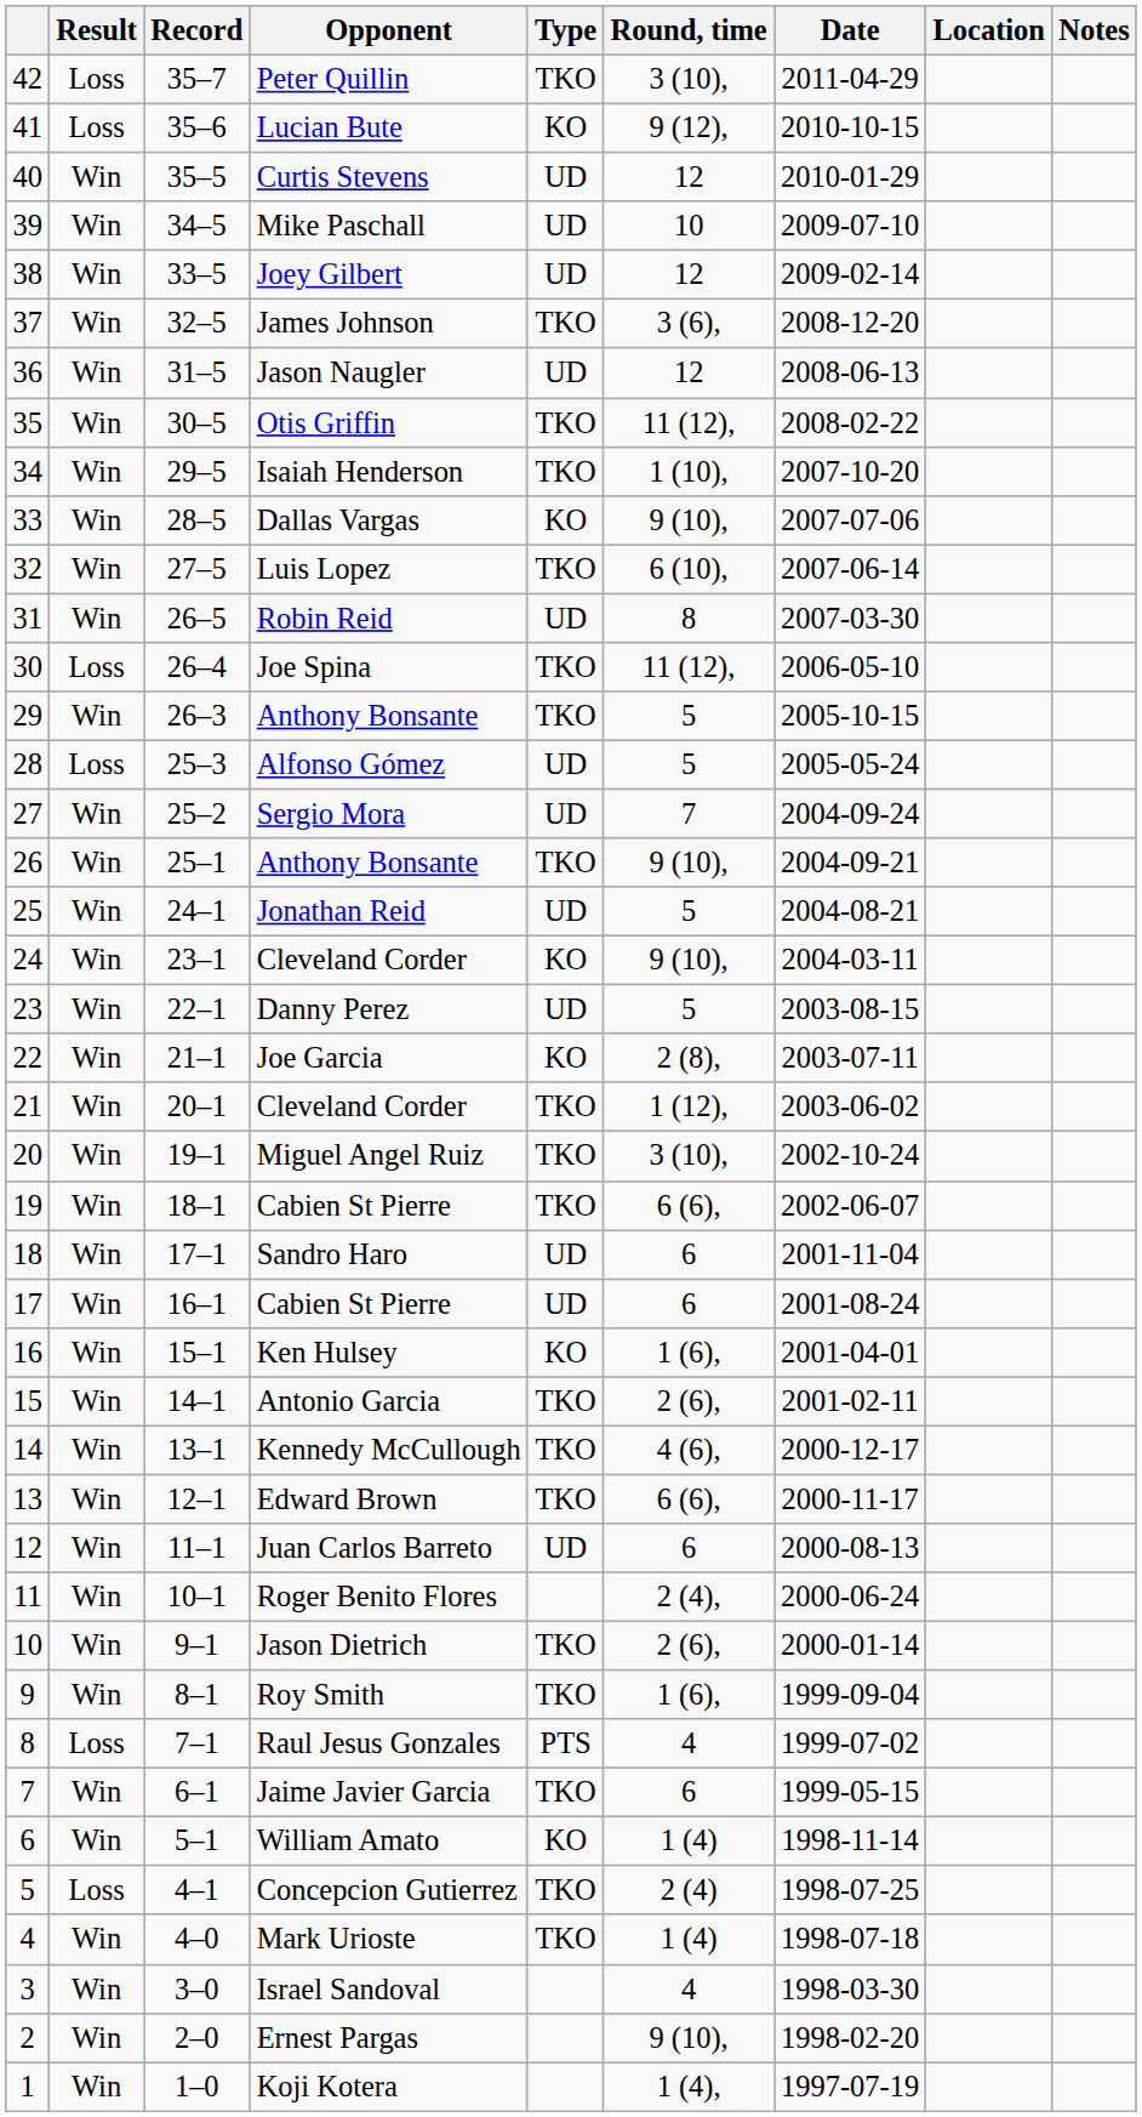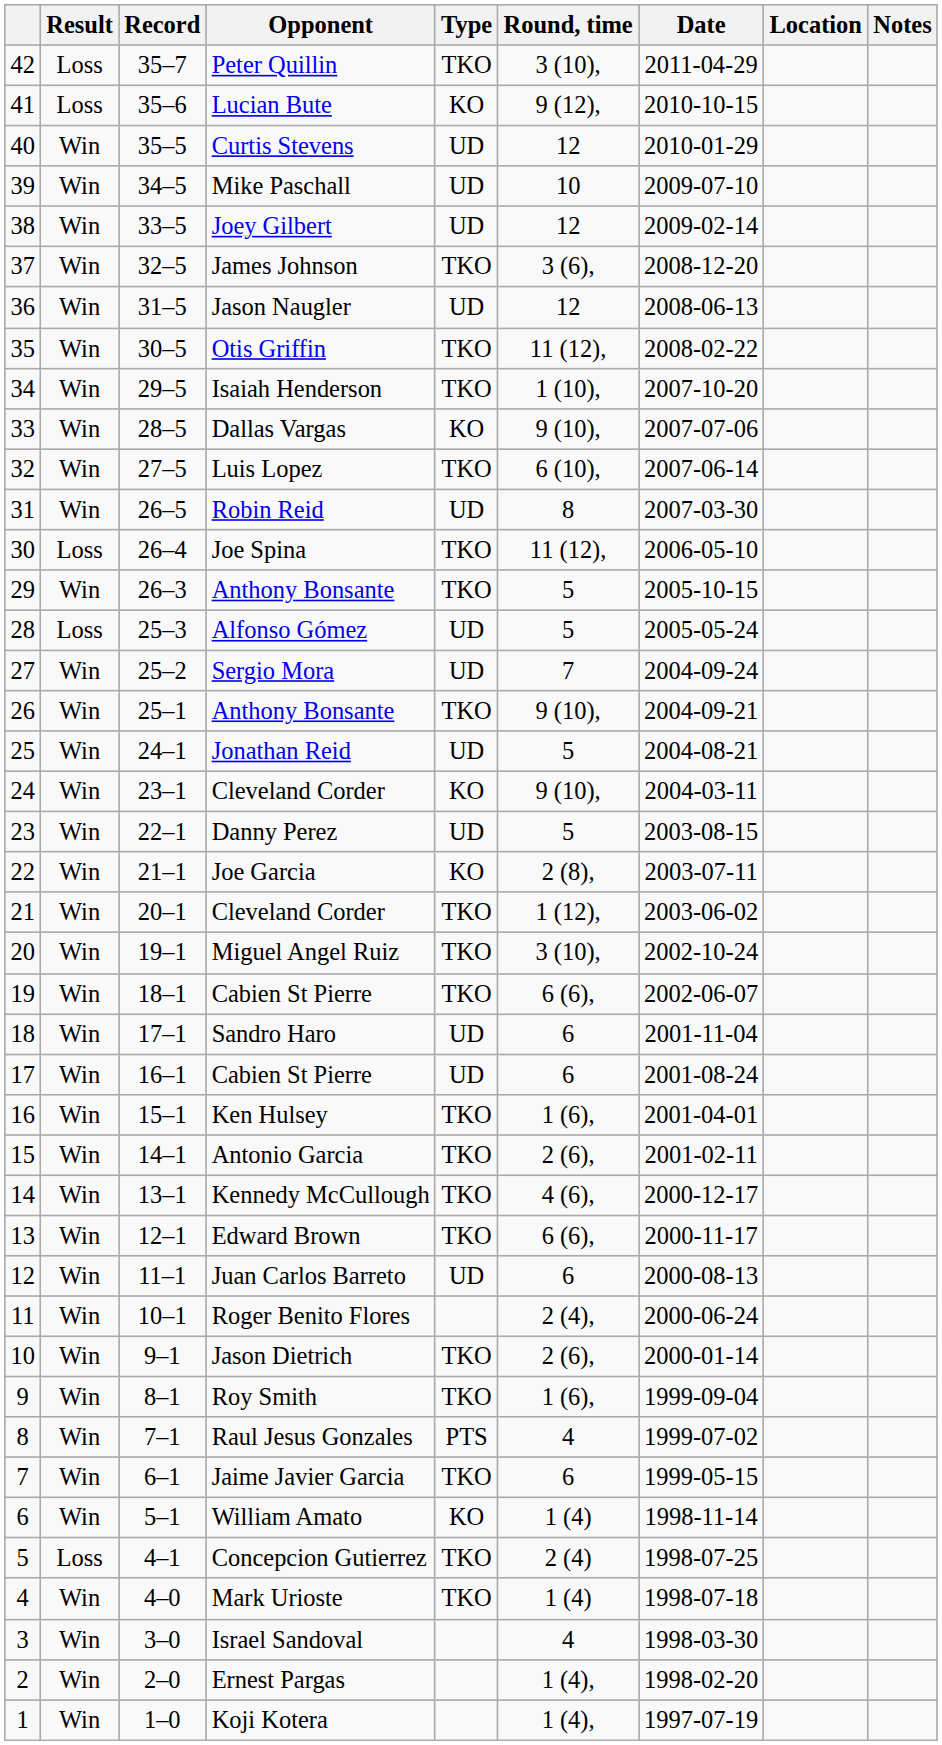Ken Hulsey | Type: KO -> TKO
Raul Jesus Gonzales | Result: Loss -> Win
Ernest Pargas | Round, time: 9 (10), -> 1 (4),
